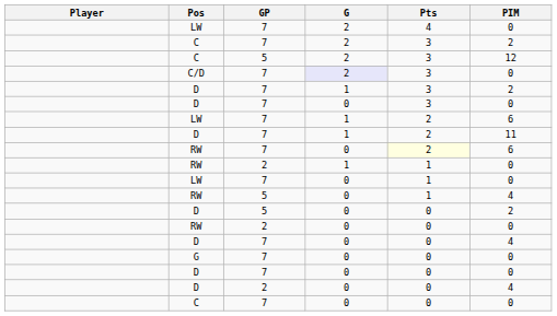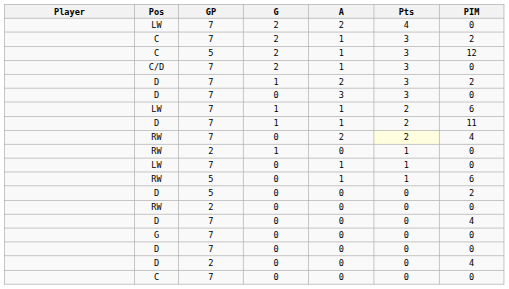+ column: A | 2 | 1 | 1 | 1 | 2 | 3 | 1 | 1 | 2 | 0 | 1 | 1 | 0 | 0 | 0 | 0 | 0 | 0 | 0
C/D | G: lavender background -> no background
RW / 7 | PIM: 6 -> 4
RW / 5 | PIM: 4 -> 6
